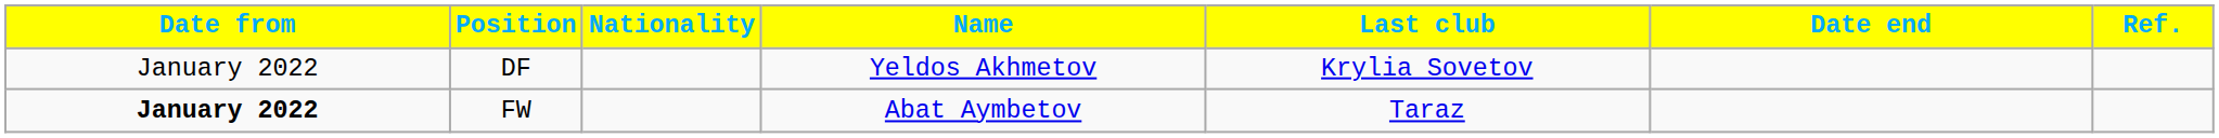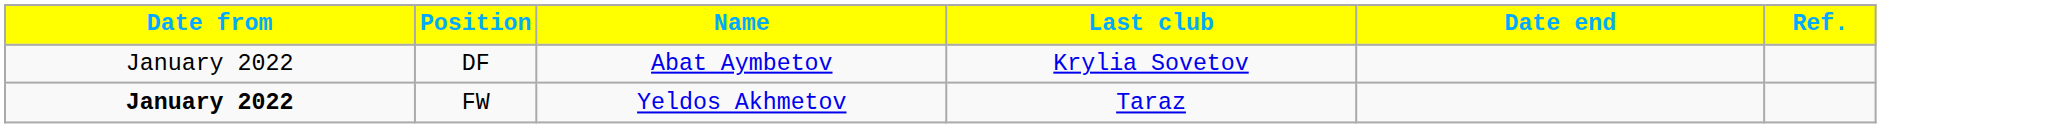- column: Nationality
DF | Name: Yeldos Akhmetov -> Abat Aymbetov
FW | Name: Abat Aymbetov -> Yeldos Akhmetov
